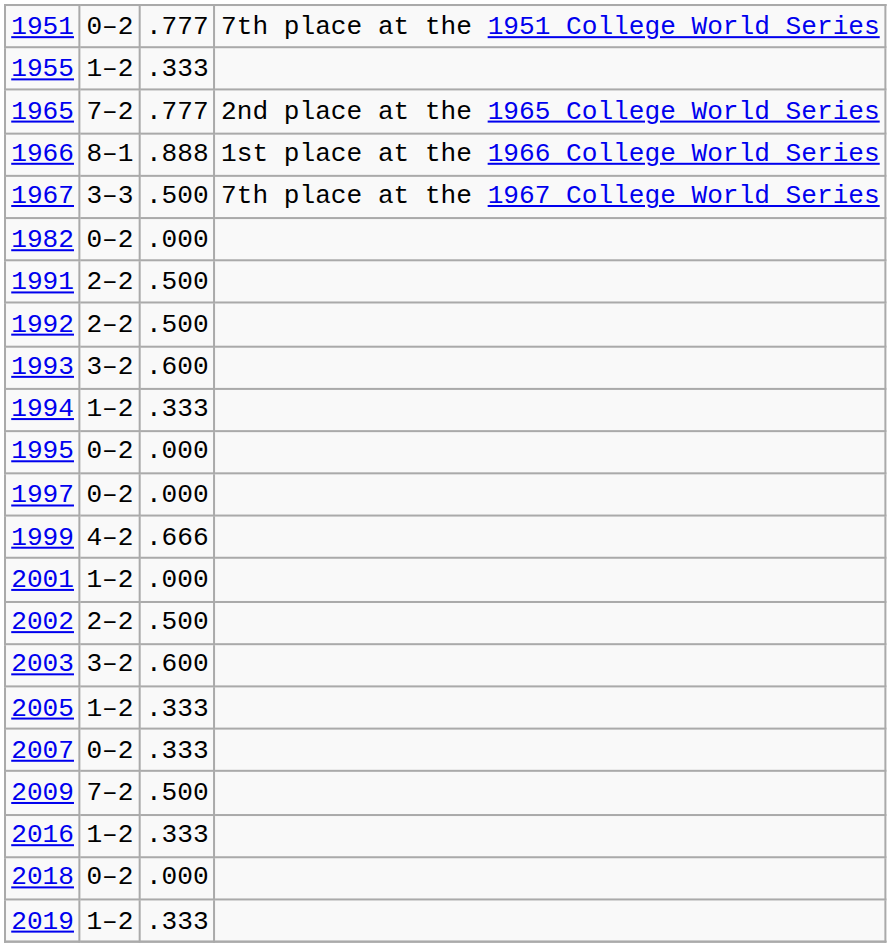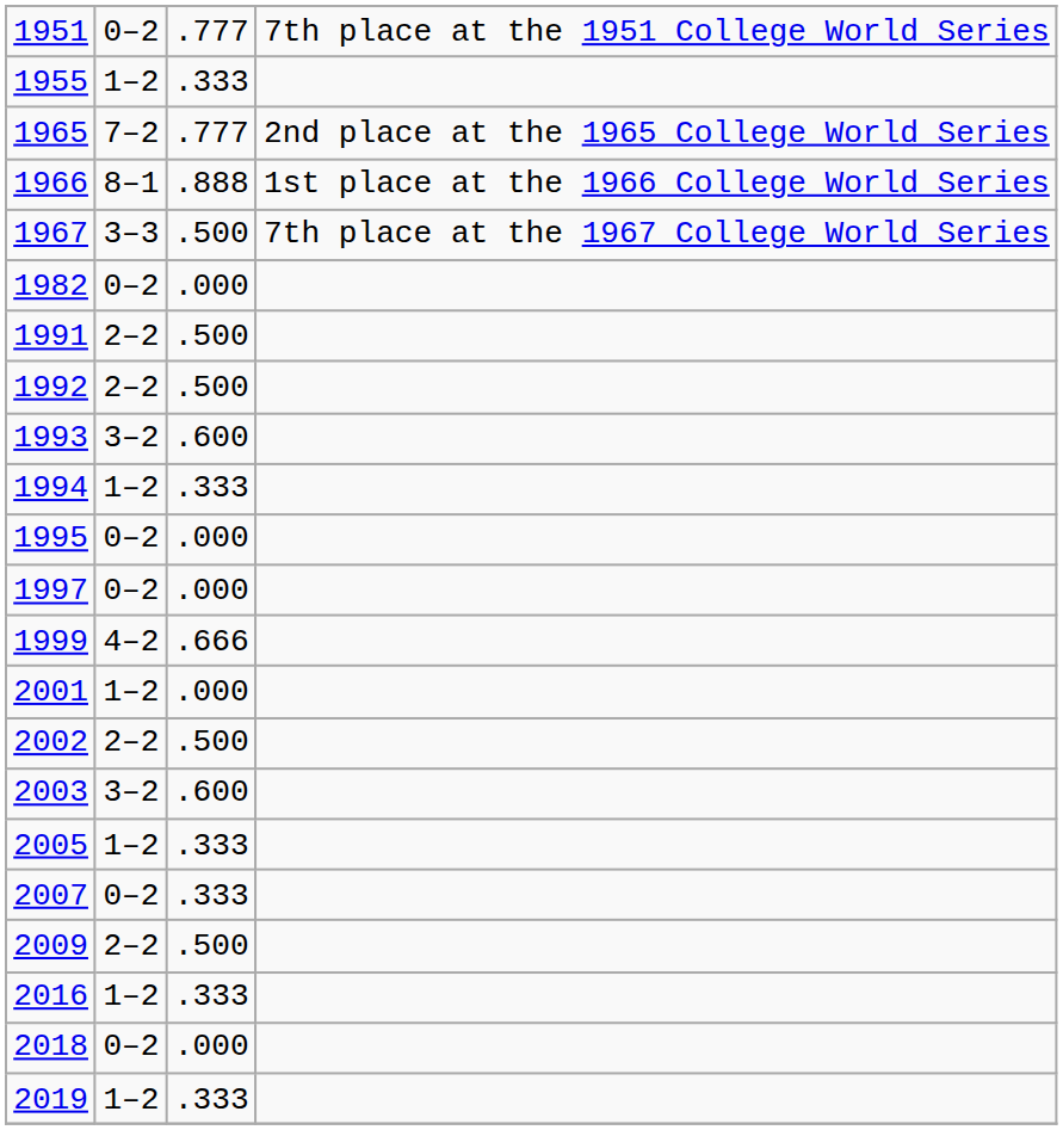2009 | column 2: 7–2 -> 2–2
